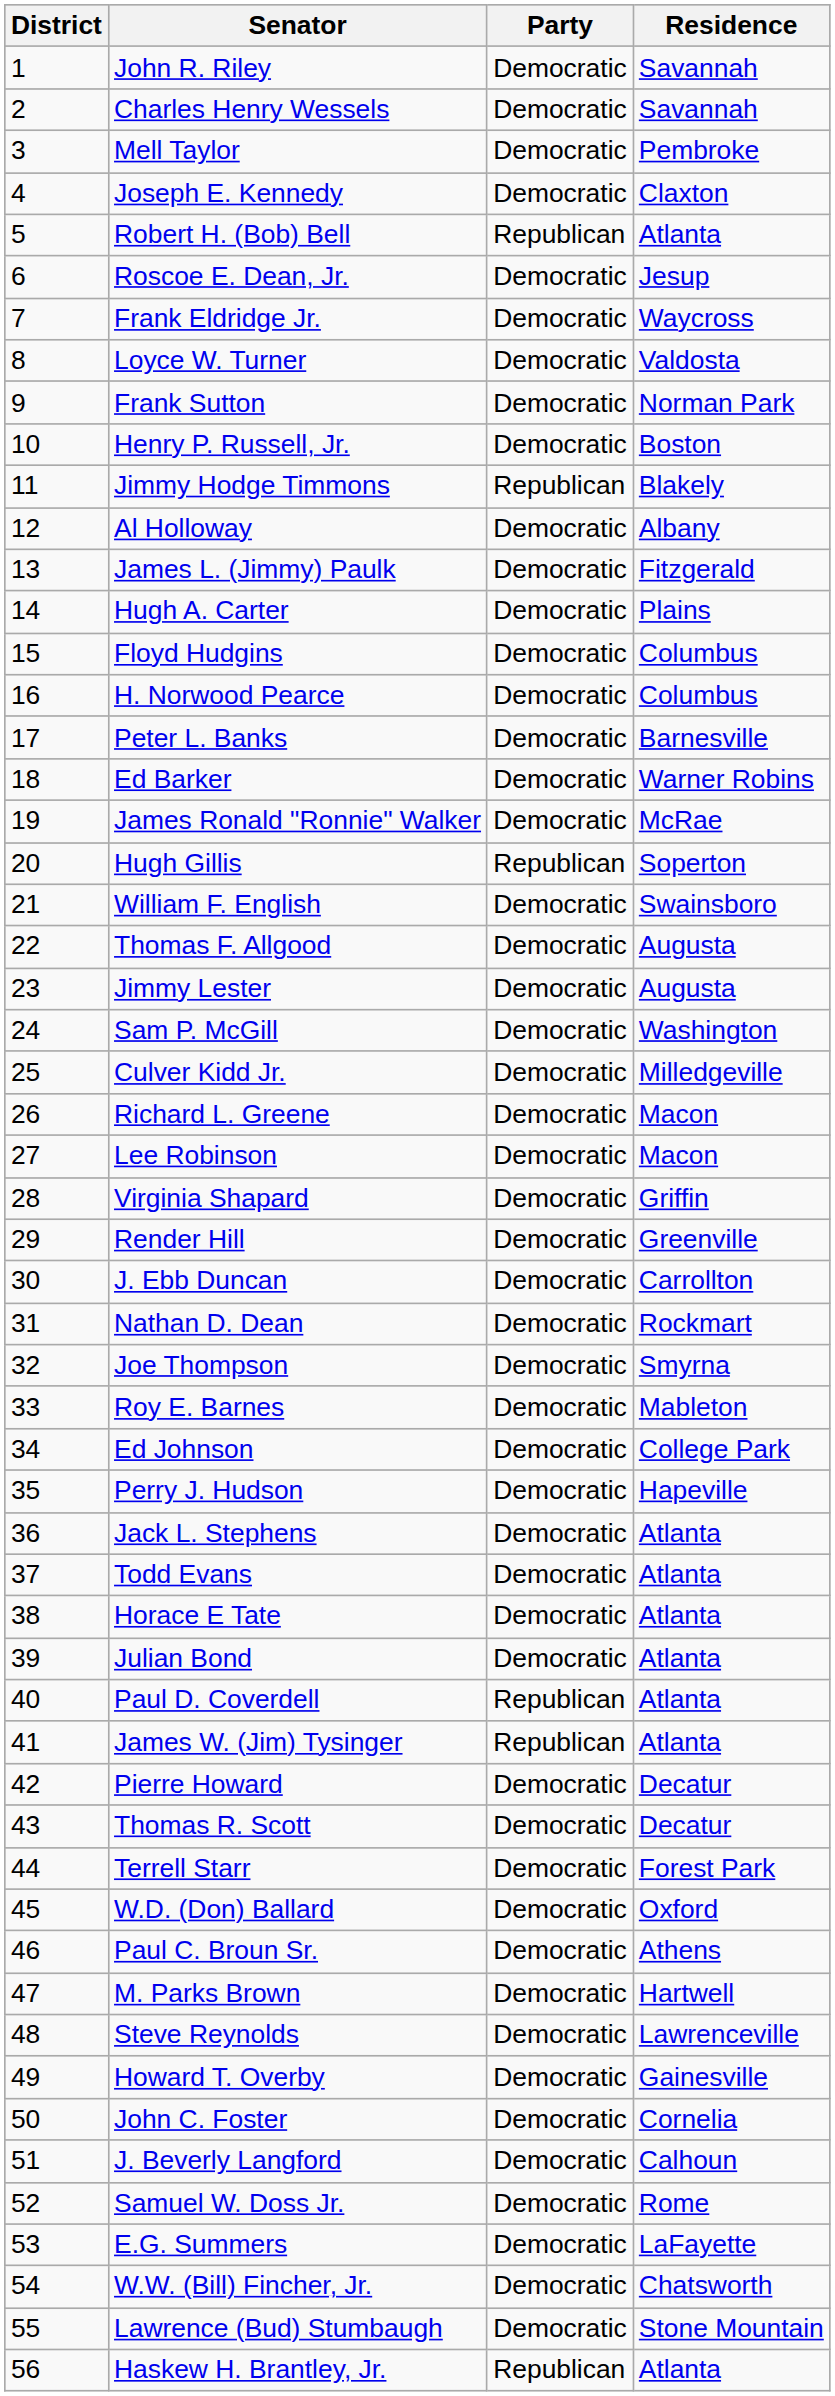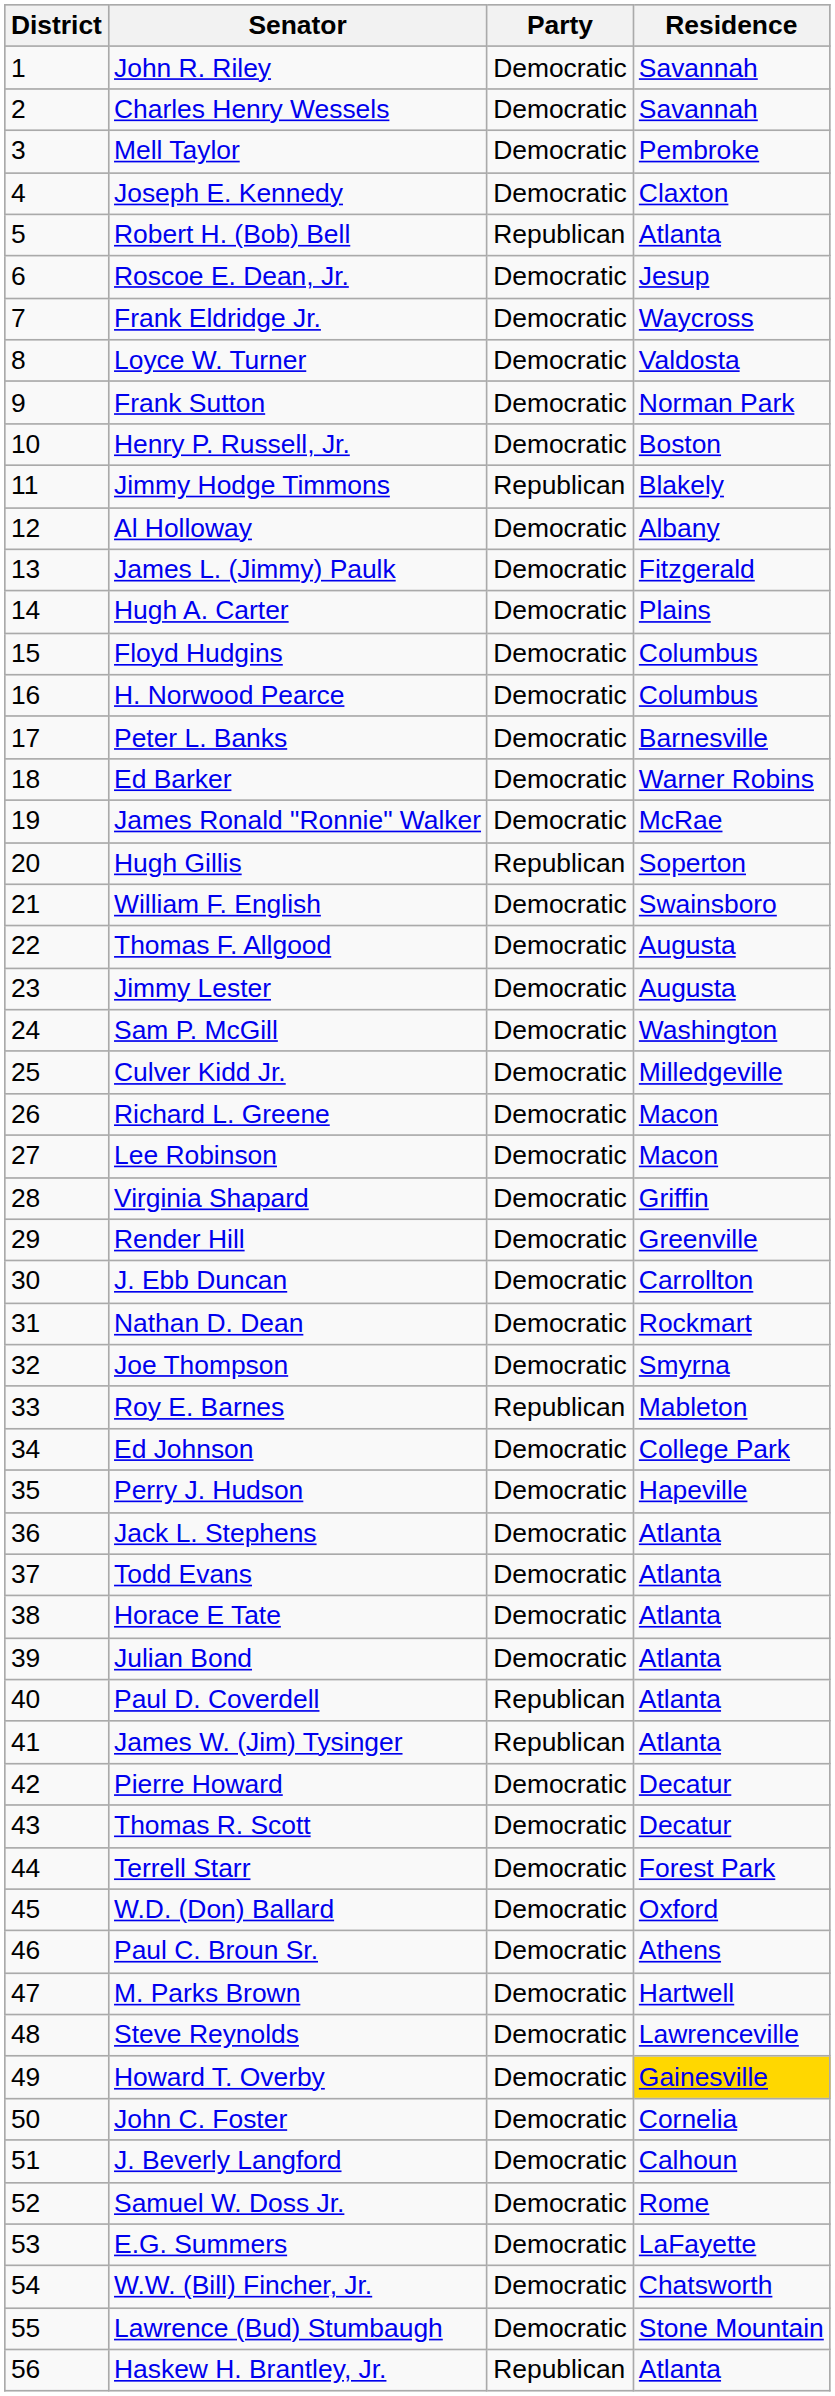Roy E. Barnes | Party: Democratic -> Republican
Howard T. Overby | Residence: no background -> gold background
